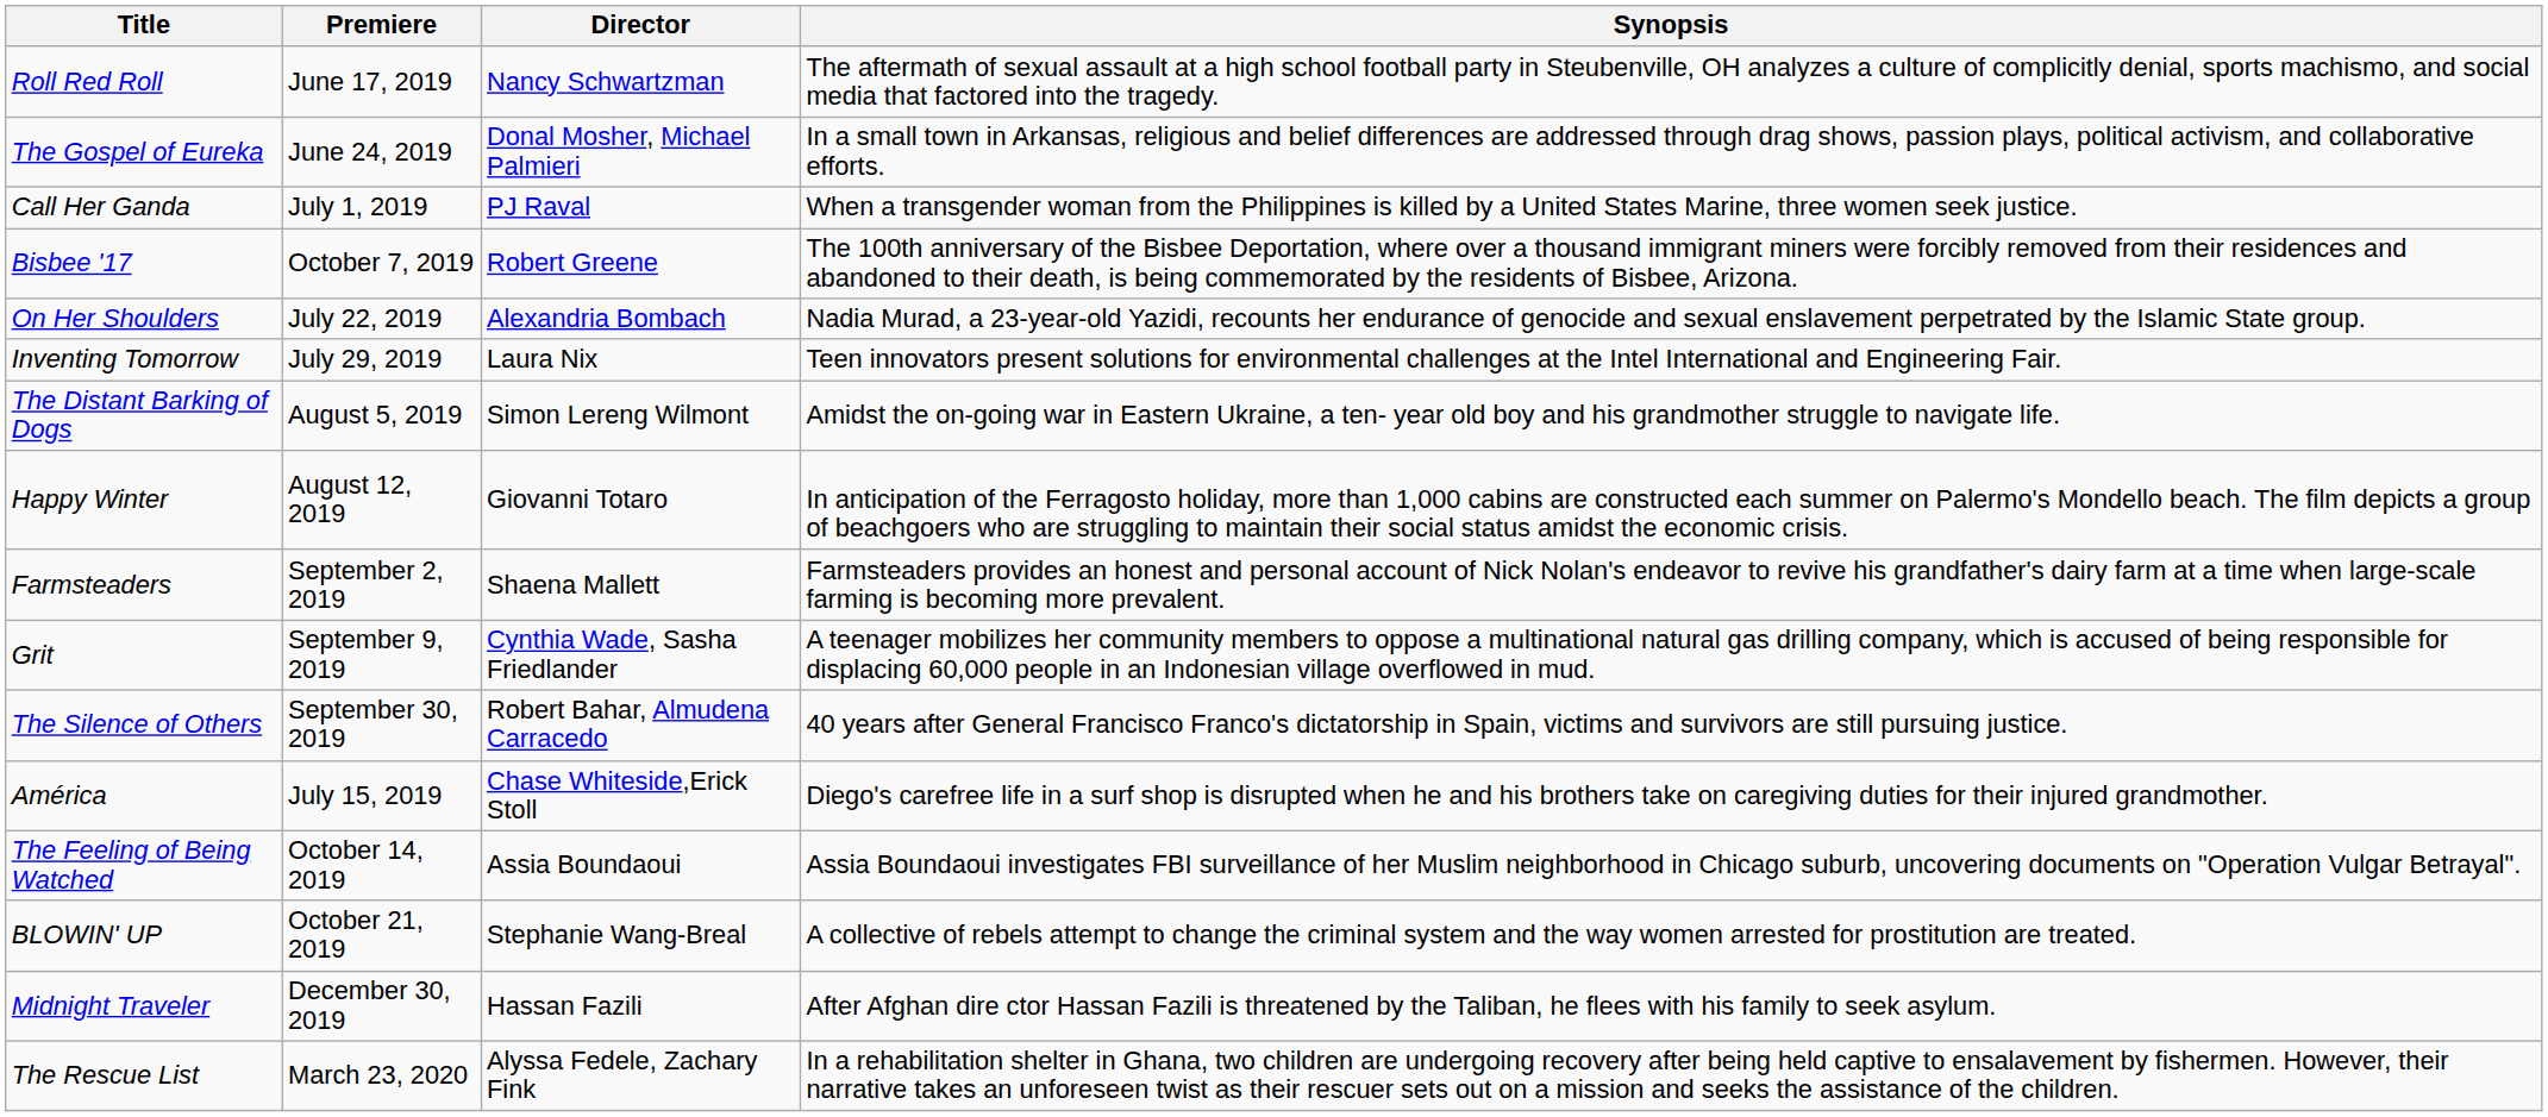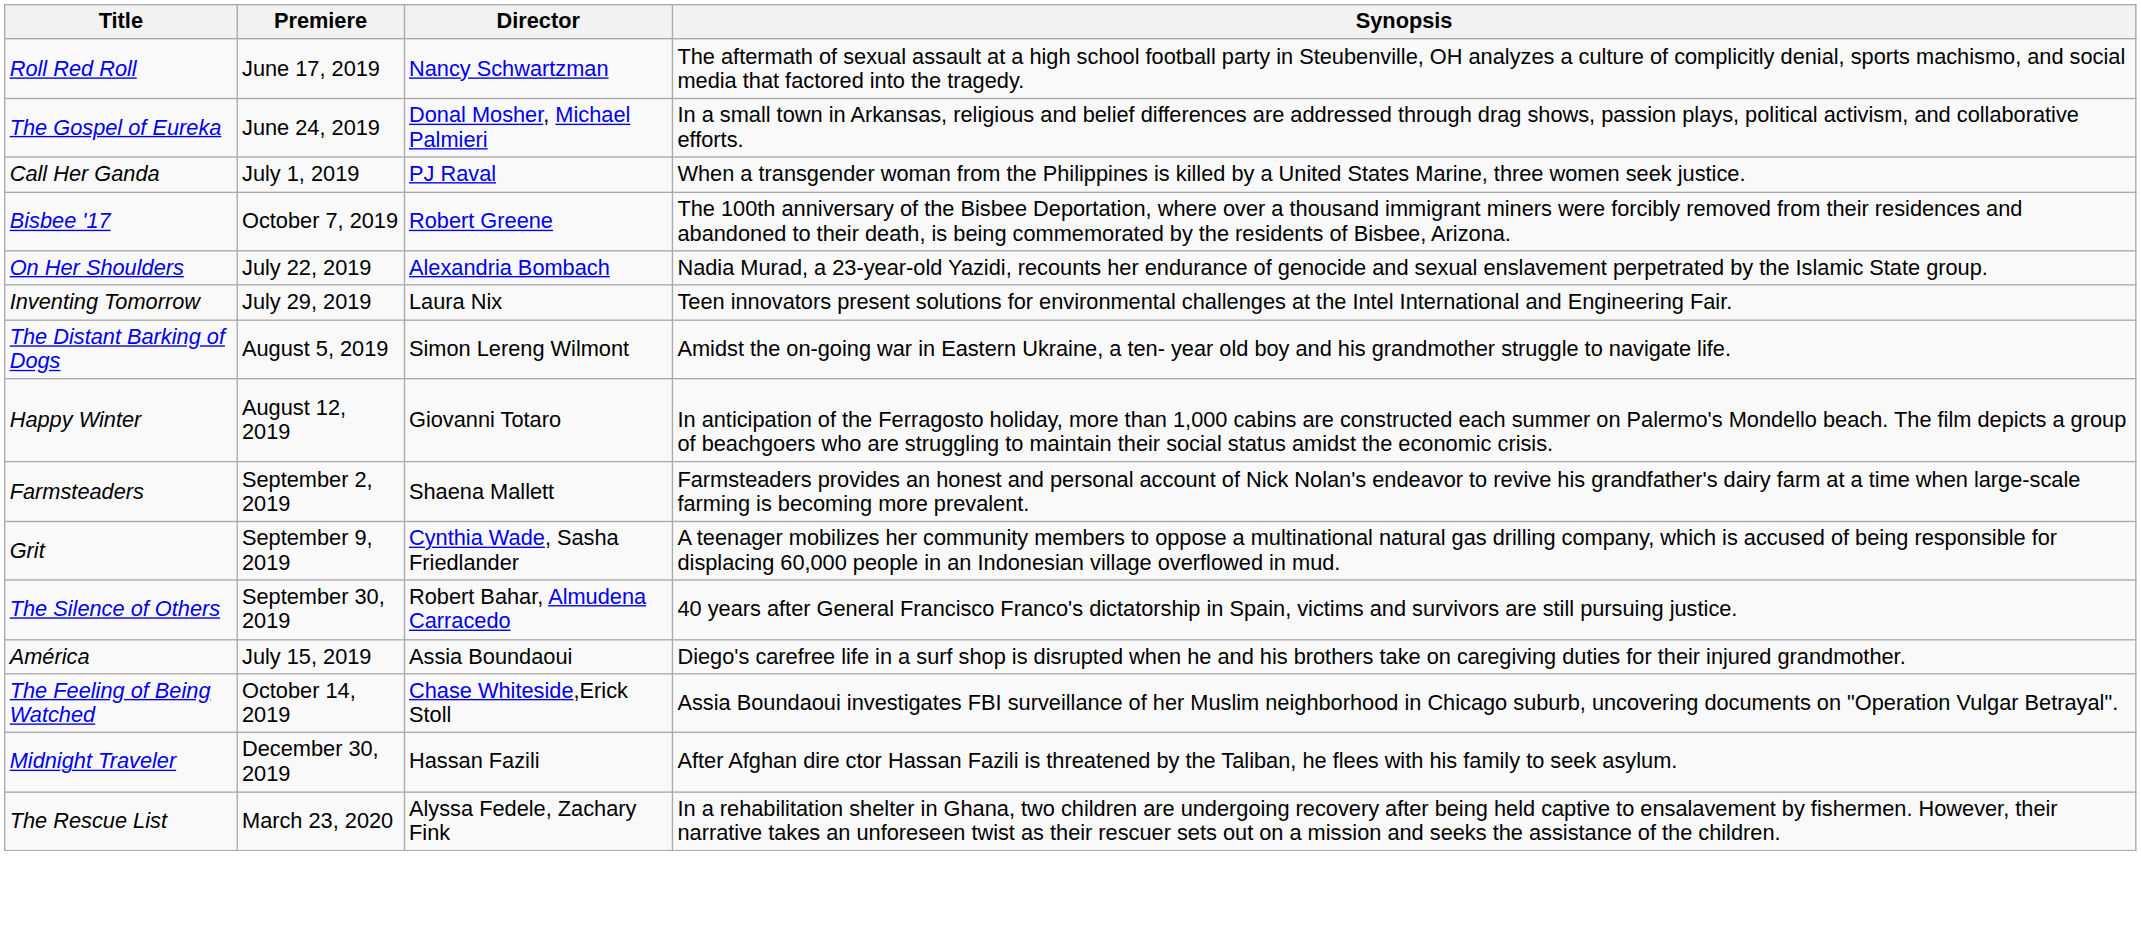América | Director: Chase Whiteside,Erick Stoll -> Assia Boundaoui
The Feeling of Being Watched | Director: Assia Boundaoui -> Chase Whiteside,Erick Stoll
- row: BLOWIN' UP | October 21, 2019 | Stephanie Wang-Breal | A collective of rebels attempt to change the criminal system and the way women arrested for prostitution are treated.
